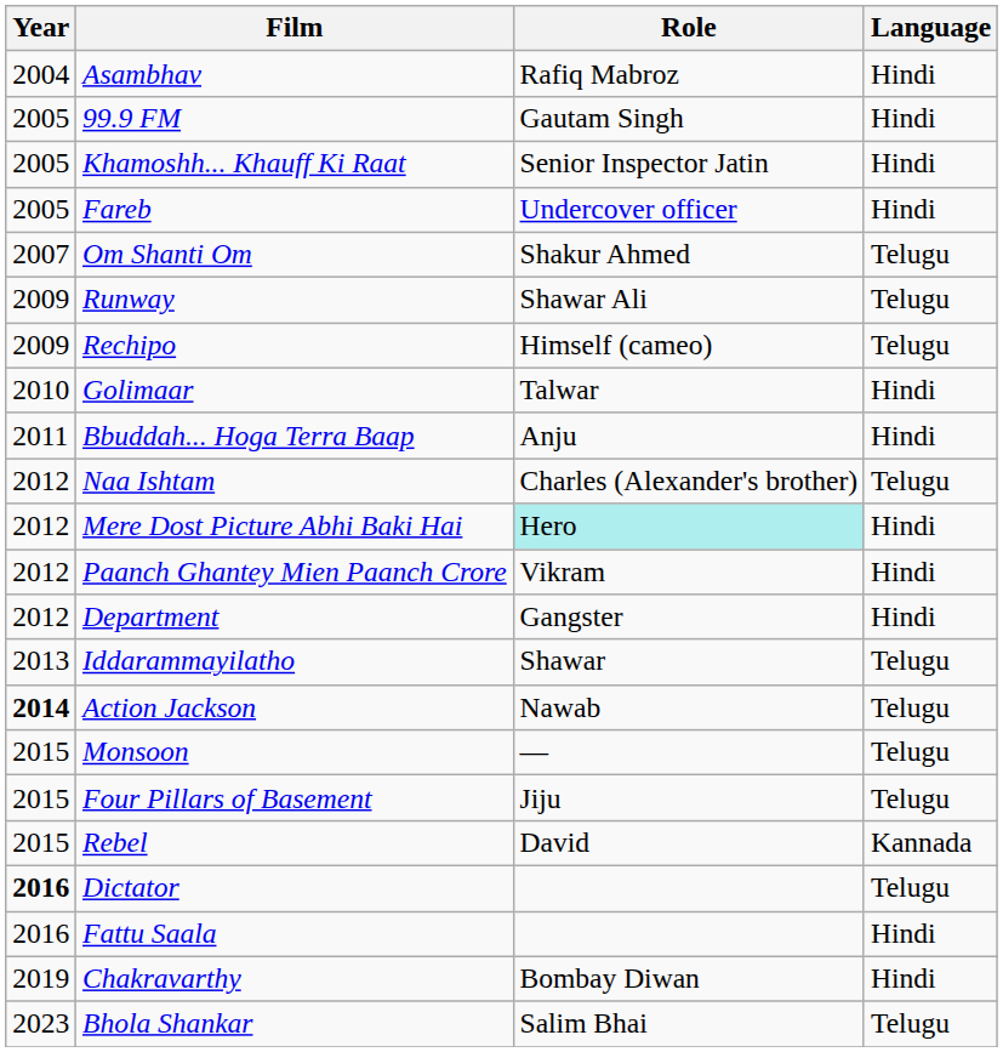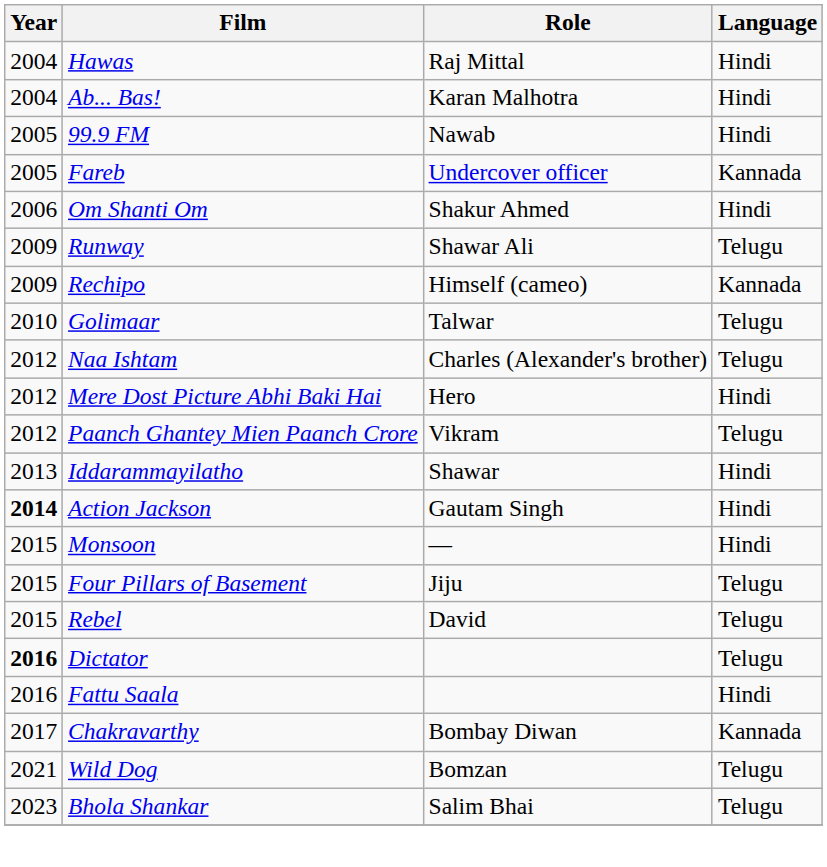+ row: 2004 | Hawas | Raj Mittal | Hindi
- row: 2004 | Asambhav | Rafiq Mabroz | Hindi
+ row: 2004 | Ab... Bas! | Karan Malhotra | Hindi
99.9 FM | Role: Gautam Singh -> Nawab
- row: 2005 | Khamoshh... Khauff Ki Raat | Senior Inspector Jatin | Hindi
Fareb | Language: Hindi -> Kannada
Om Shanti Om | Year: 2007 -> 2006
Om Shanti Om | Language: Telugu -> Hindi
Rechipo | Language: Telugu -> Kannada
Golimaar | Language: Hindi -> Telugu
- row: 2011 | Bbuddah... Hoga Terra Baap | Anju | Hindi
Mere Dost Picture Abhi Baki Hai | Role: paleturquoise background -> no background
Paanch Ghantey Mien Paanch Crore | Language: Hindi -> Telugu
- row: 2012 | Department | Gangster | Hindi
Iddarammayilatho | Language: Telugu -> Hindi
Action Jackson | Role: Nawab -> Gautam Singh
Action Jackson | Language: Telugu -> Hindi
Monsoon | Language: Telugu -> Hindi
Rebel | Language: Kannada -> Telugu
Chakravarthy | Year: 2019 -> 2017
Chakravarthy | Language: Hindi -> Kannada
+ row: 2021 | Wild Dog | Bomzan | Telugu
